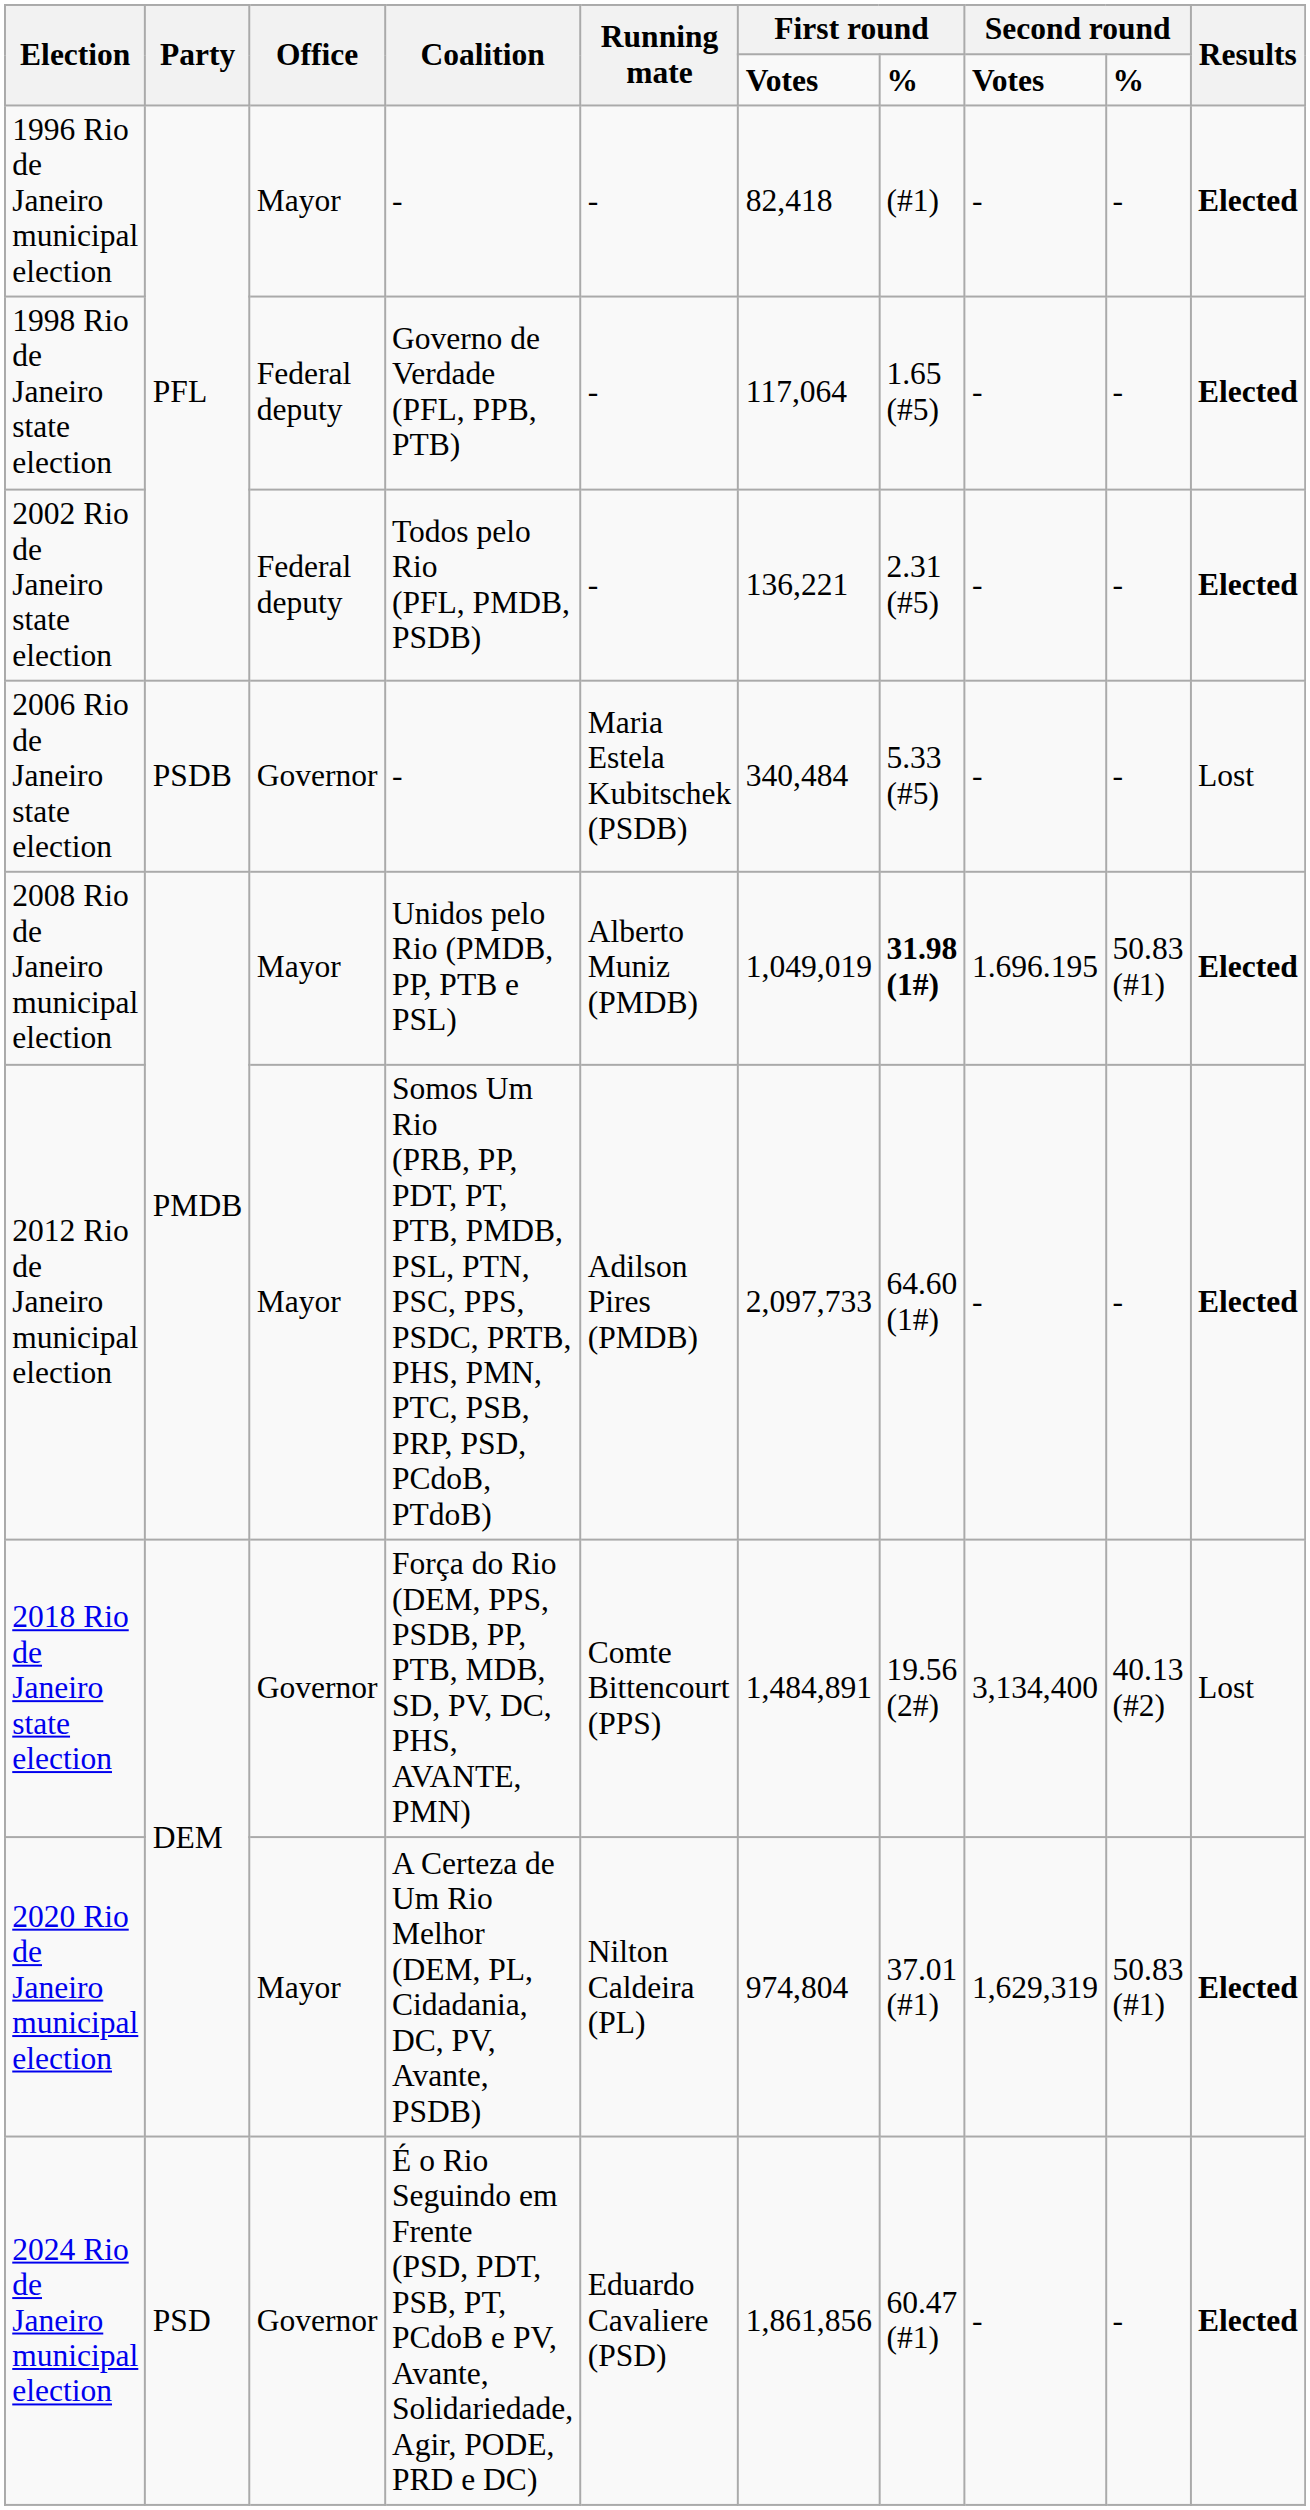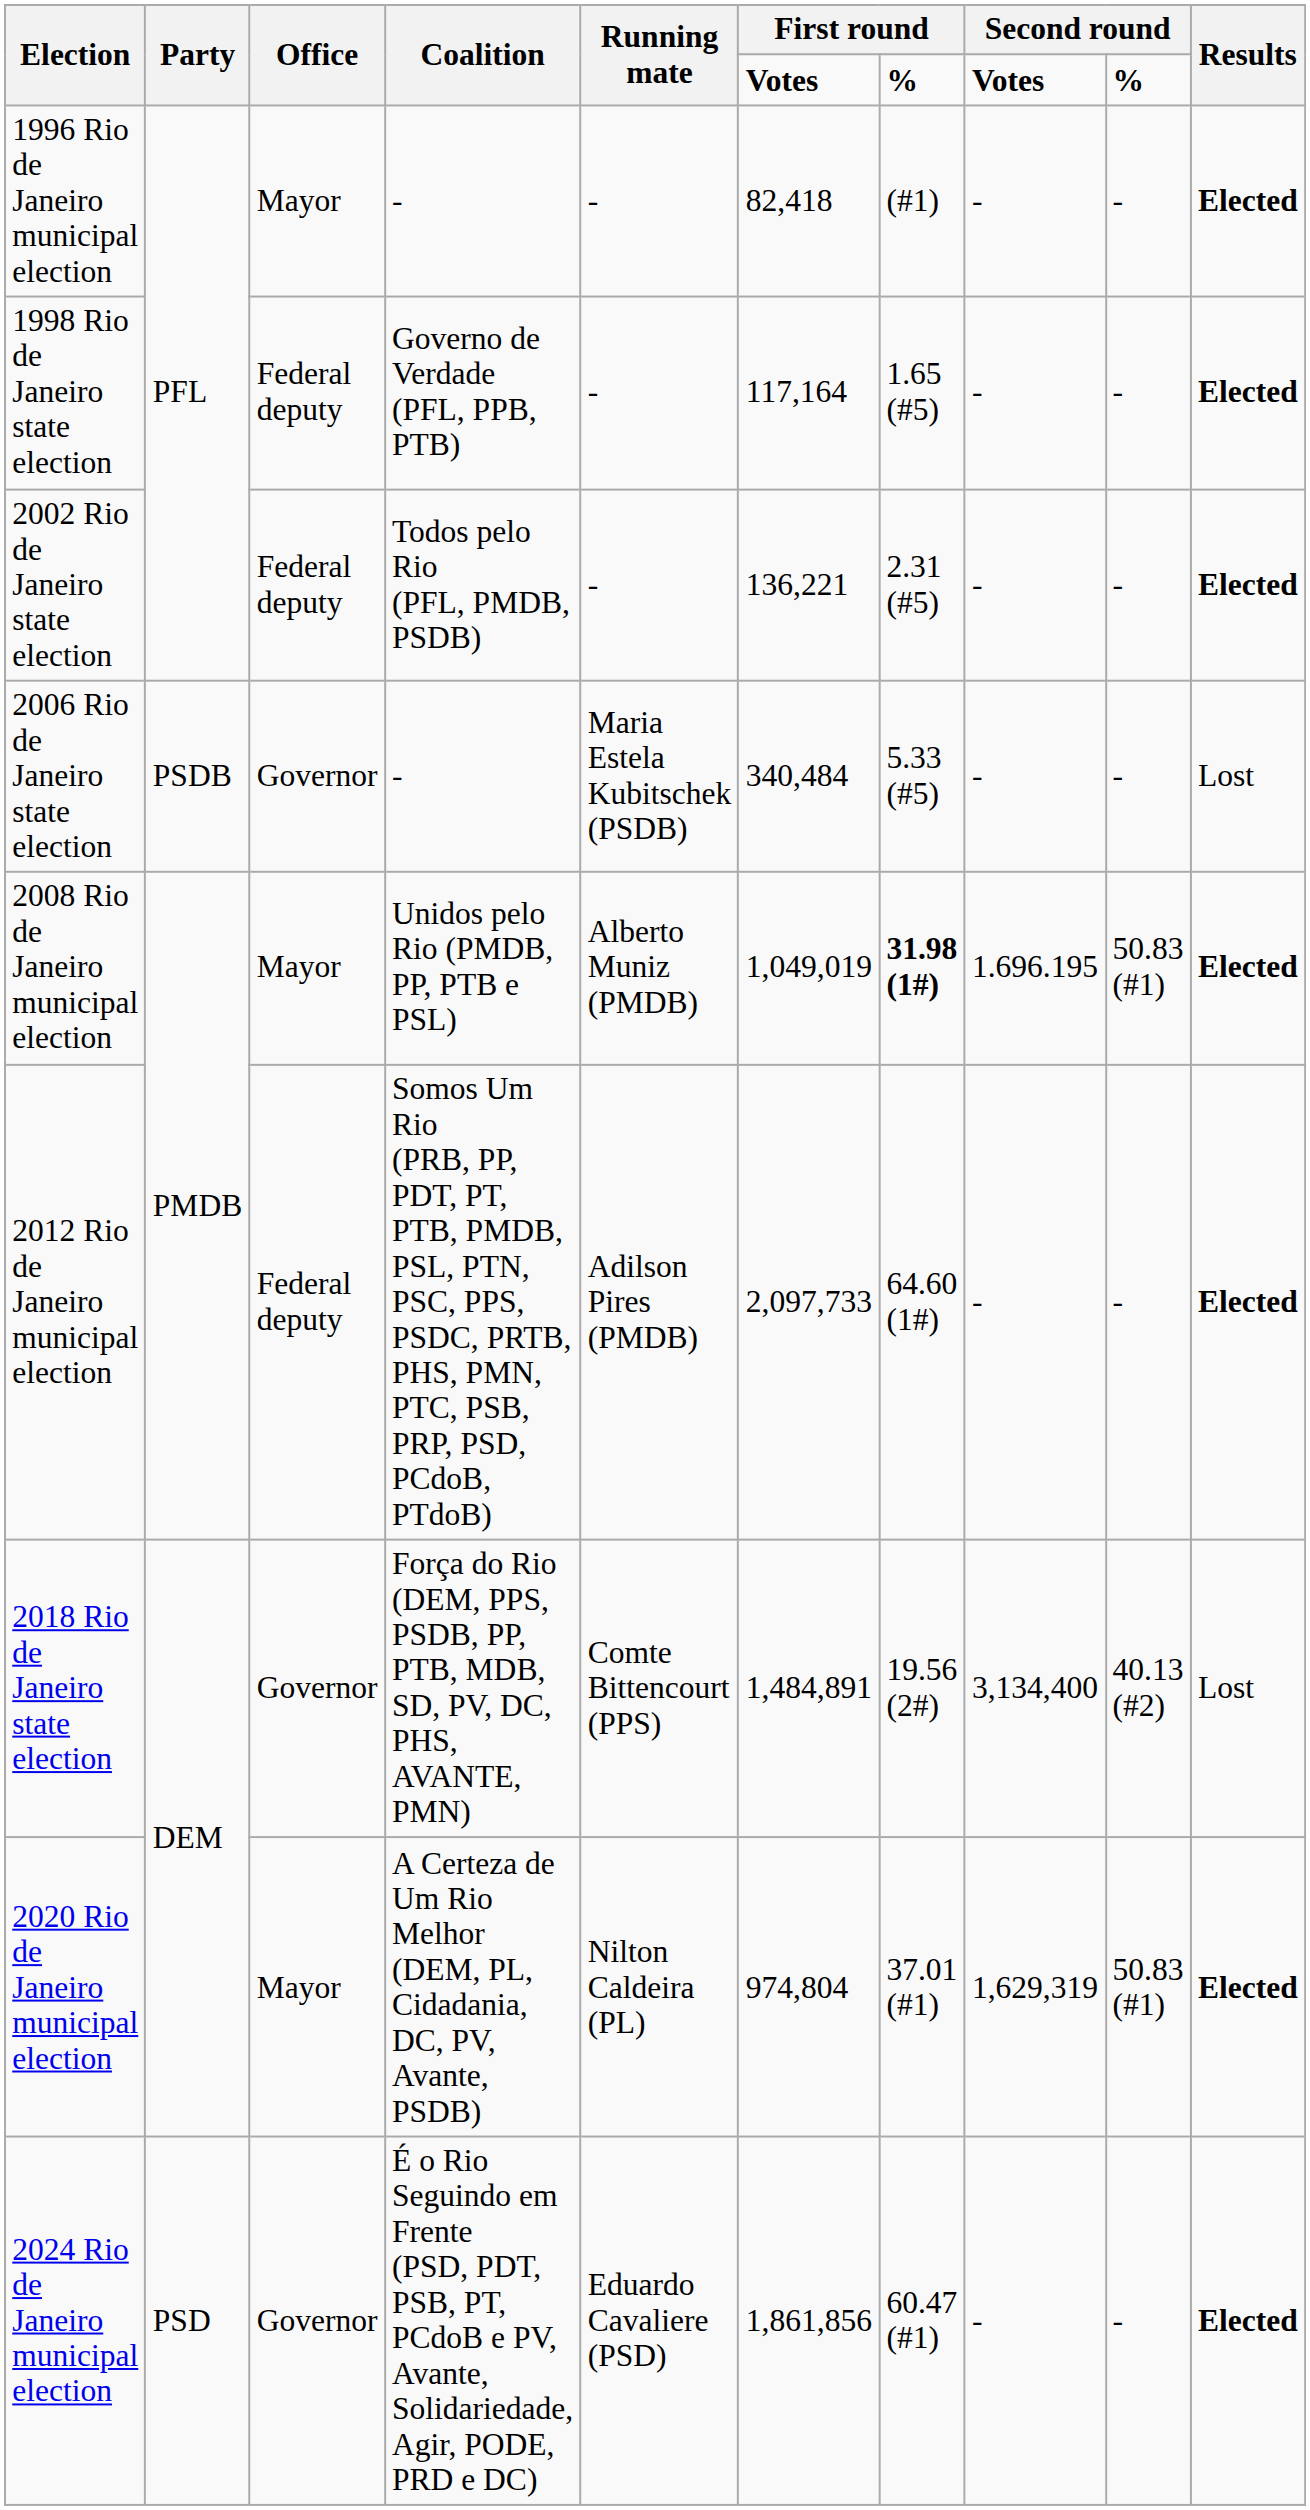1998 Rio de Janeiro state election | column 6: 117,064 -> 117,164
2012 Rio de Janeiro municipal election | Office: Mayor -> Federal deputy
